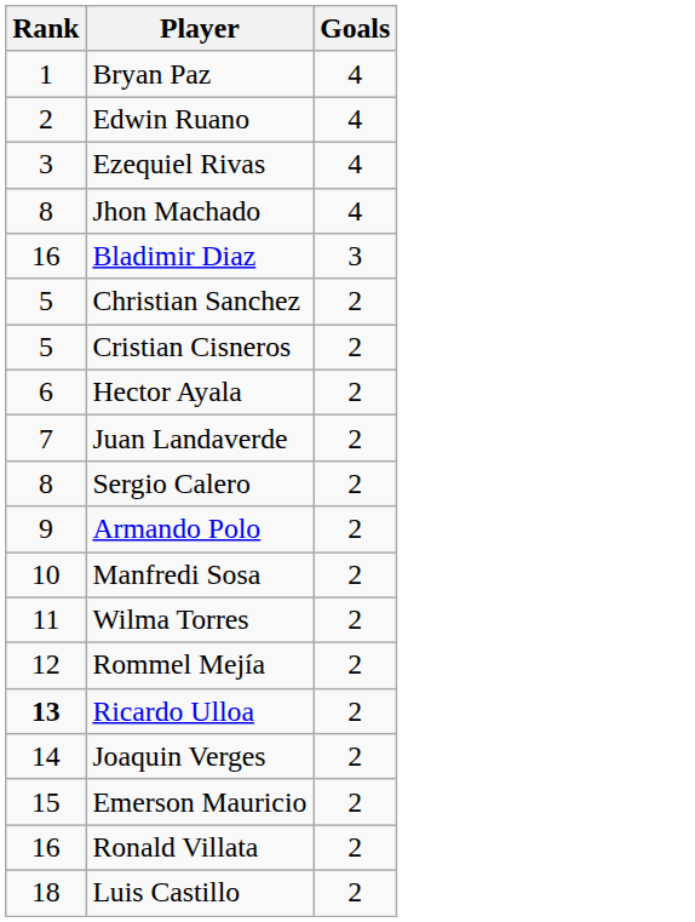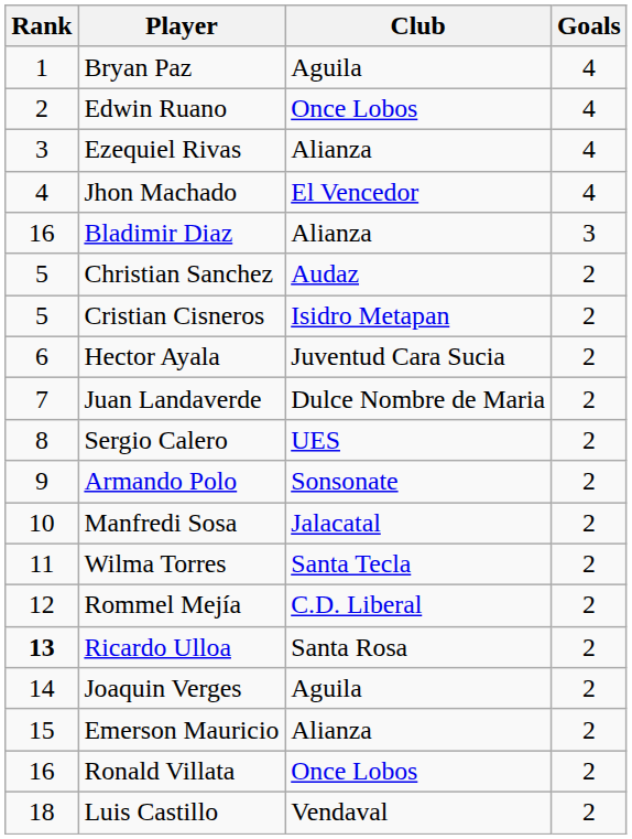+ column: Club | Aguila | Once Lobos | Alianza | El Vencedor | Alianza | Audaz | Isidro Metapan | Juventud Cara Sucia | Dulce Nombre de Maria | UES | Sonsonate | Jalacatal | Santa Tecla | C.D. Liberal | Santa Rosa | Aguila | Alianza | Once Lobos | Vendaval
Jhon Machado | Rank: 8 -> 4
